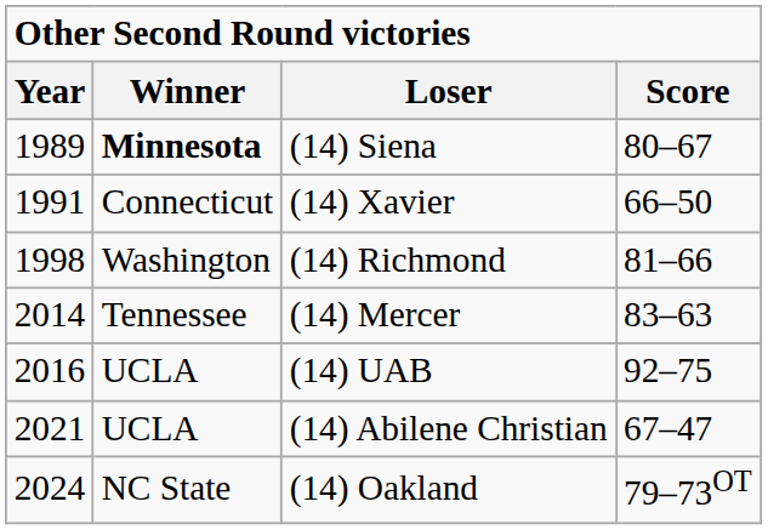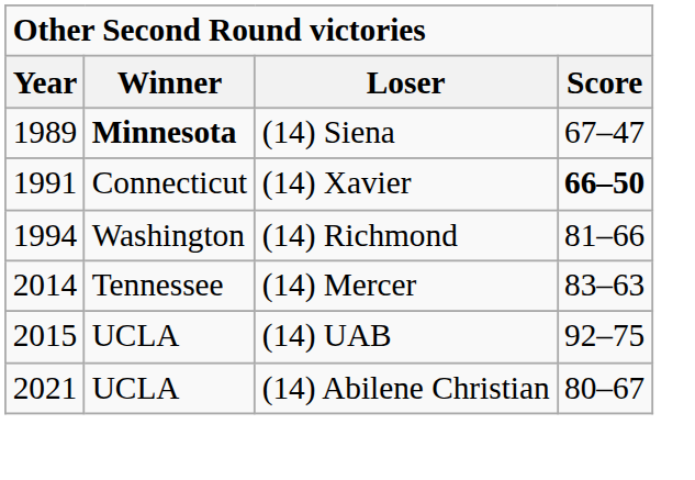(14) Siena | Score: 80–67 -> 67–47
(14) Xavier | Score: normal -> bold
(14) Richmond | Year: 1998 -> 1994
(14) UAB | Year: 2016 -> 2015
(14) Abilene Christian | Score: 67–47 -> 80–67
- row: 2024 | NC State | (14) Oakland | 79–73OT
